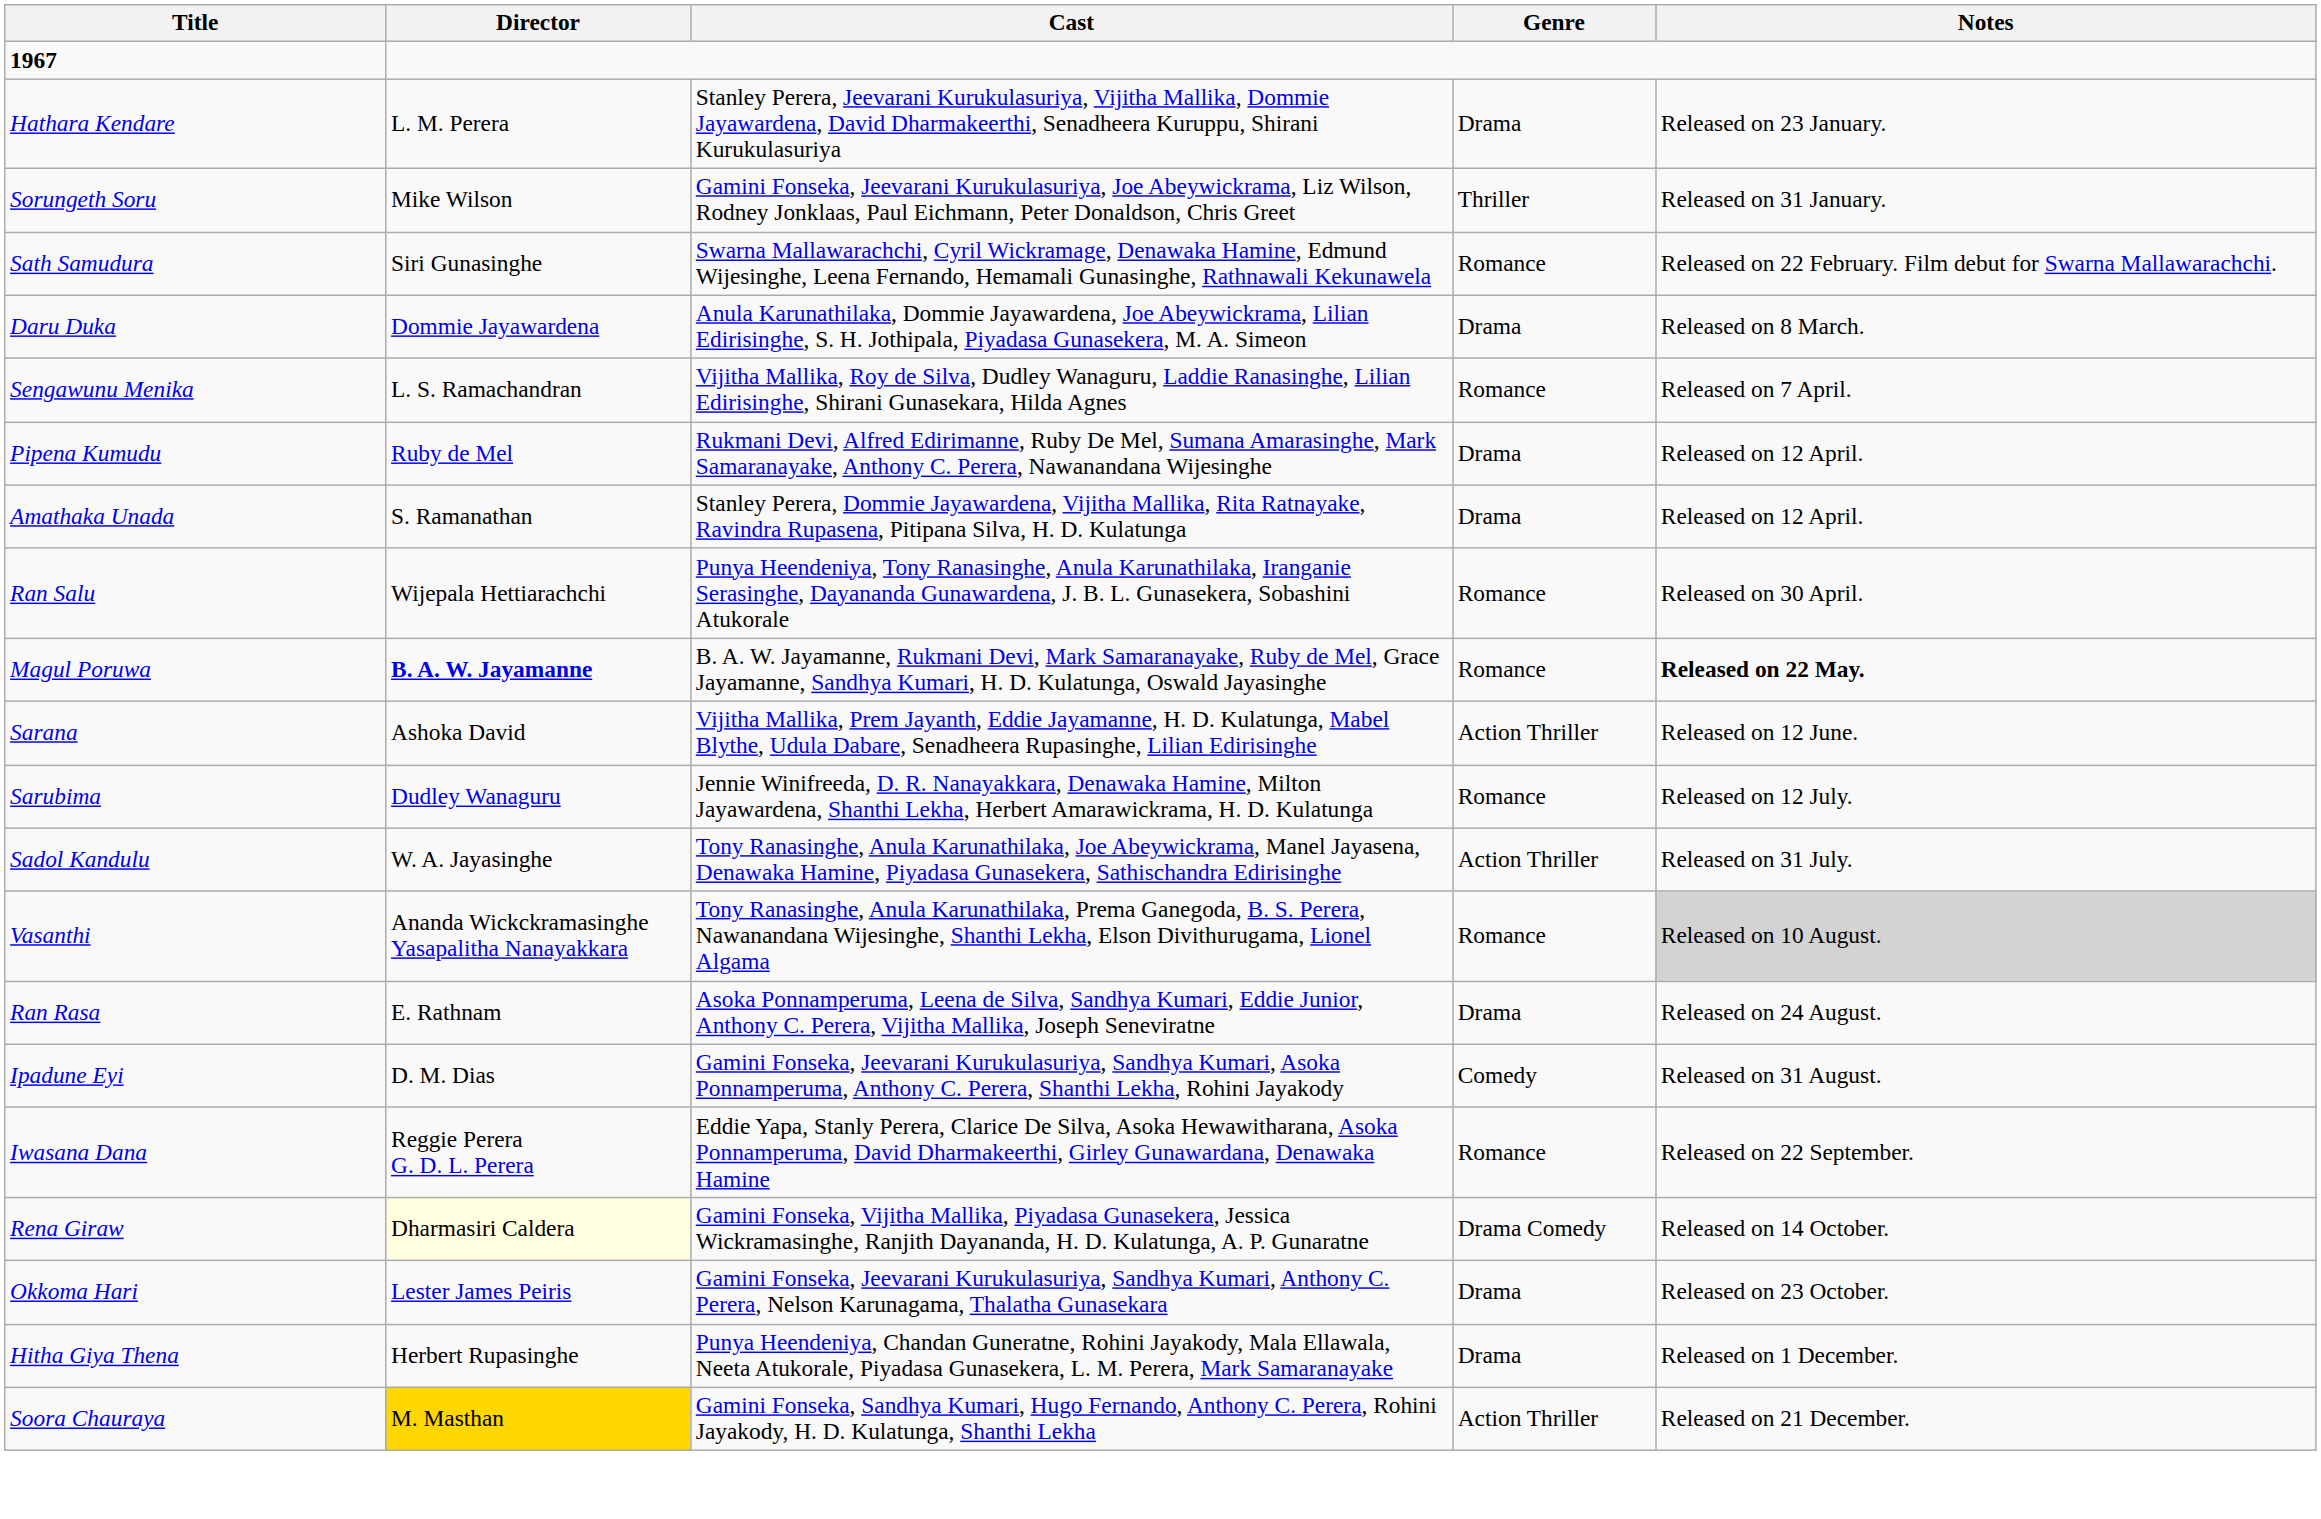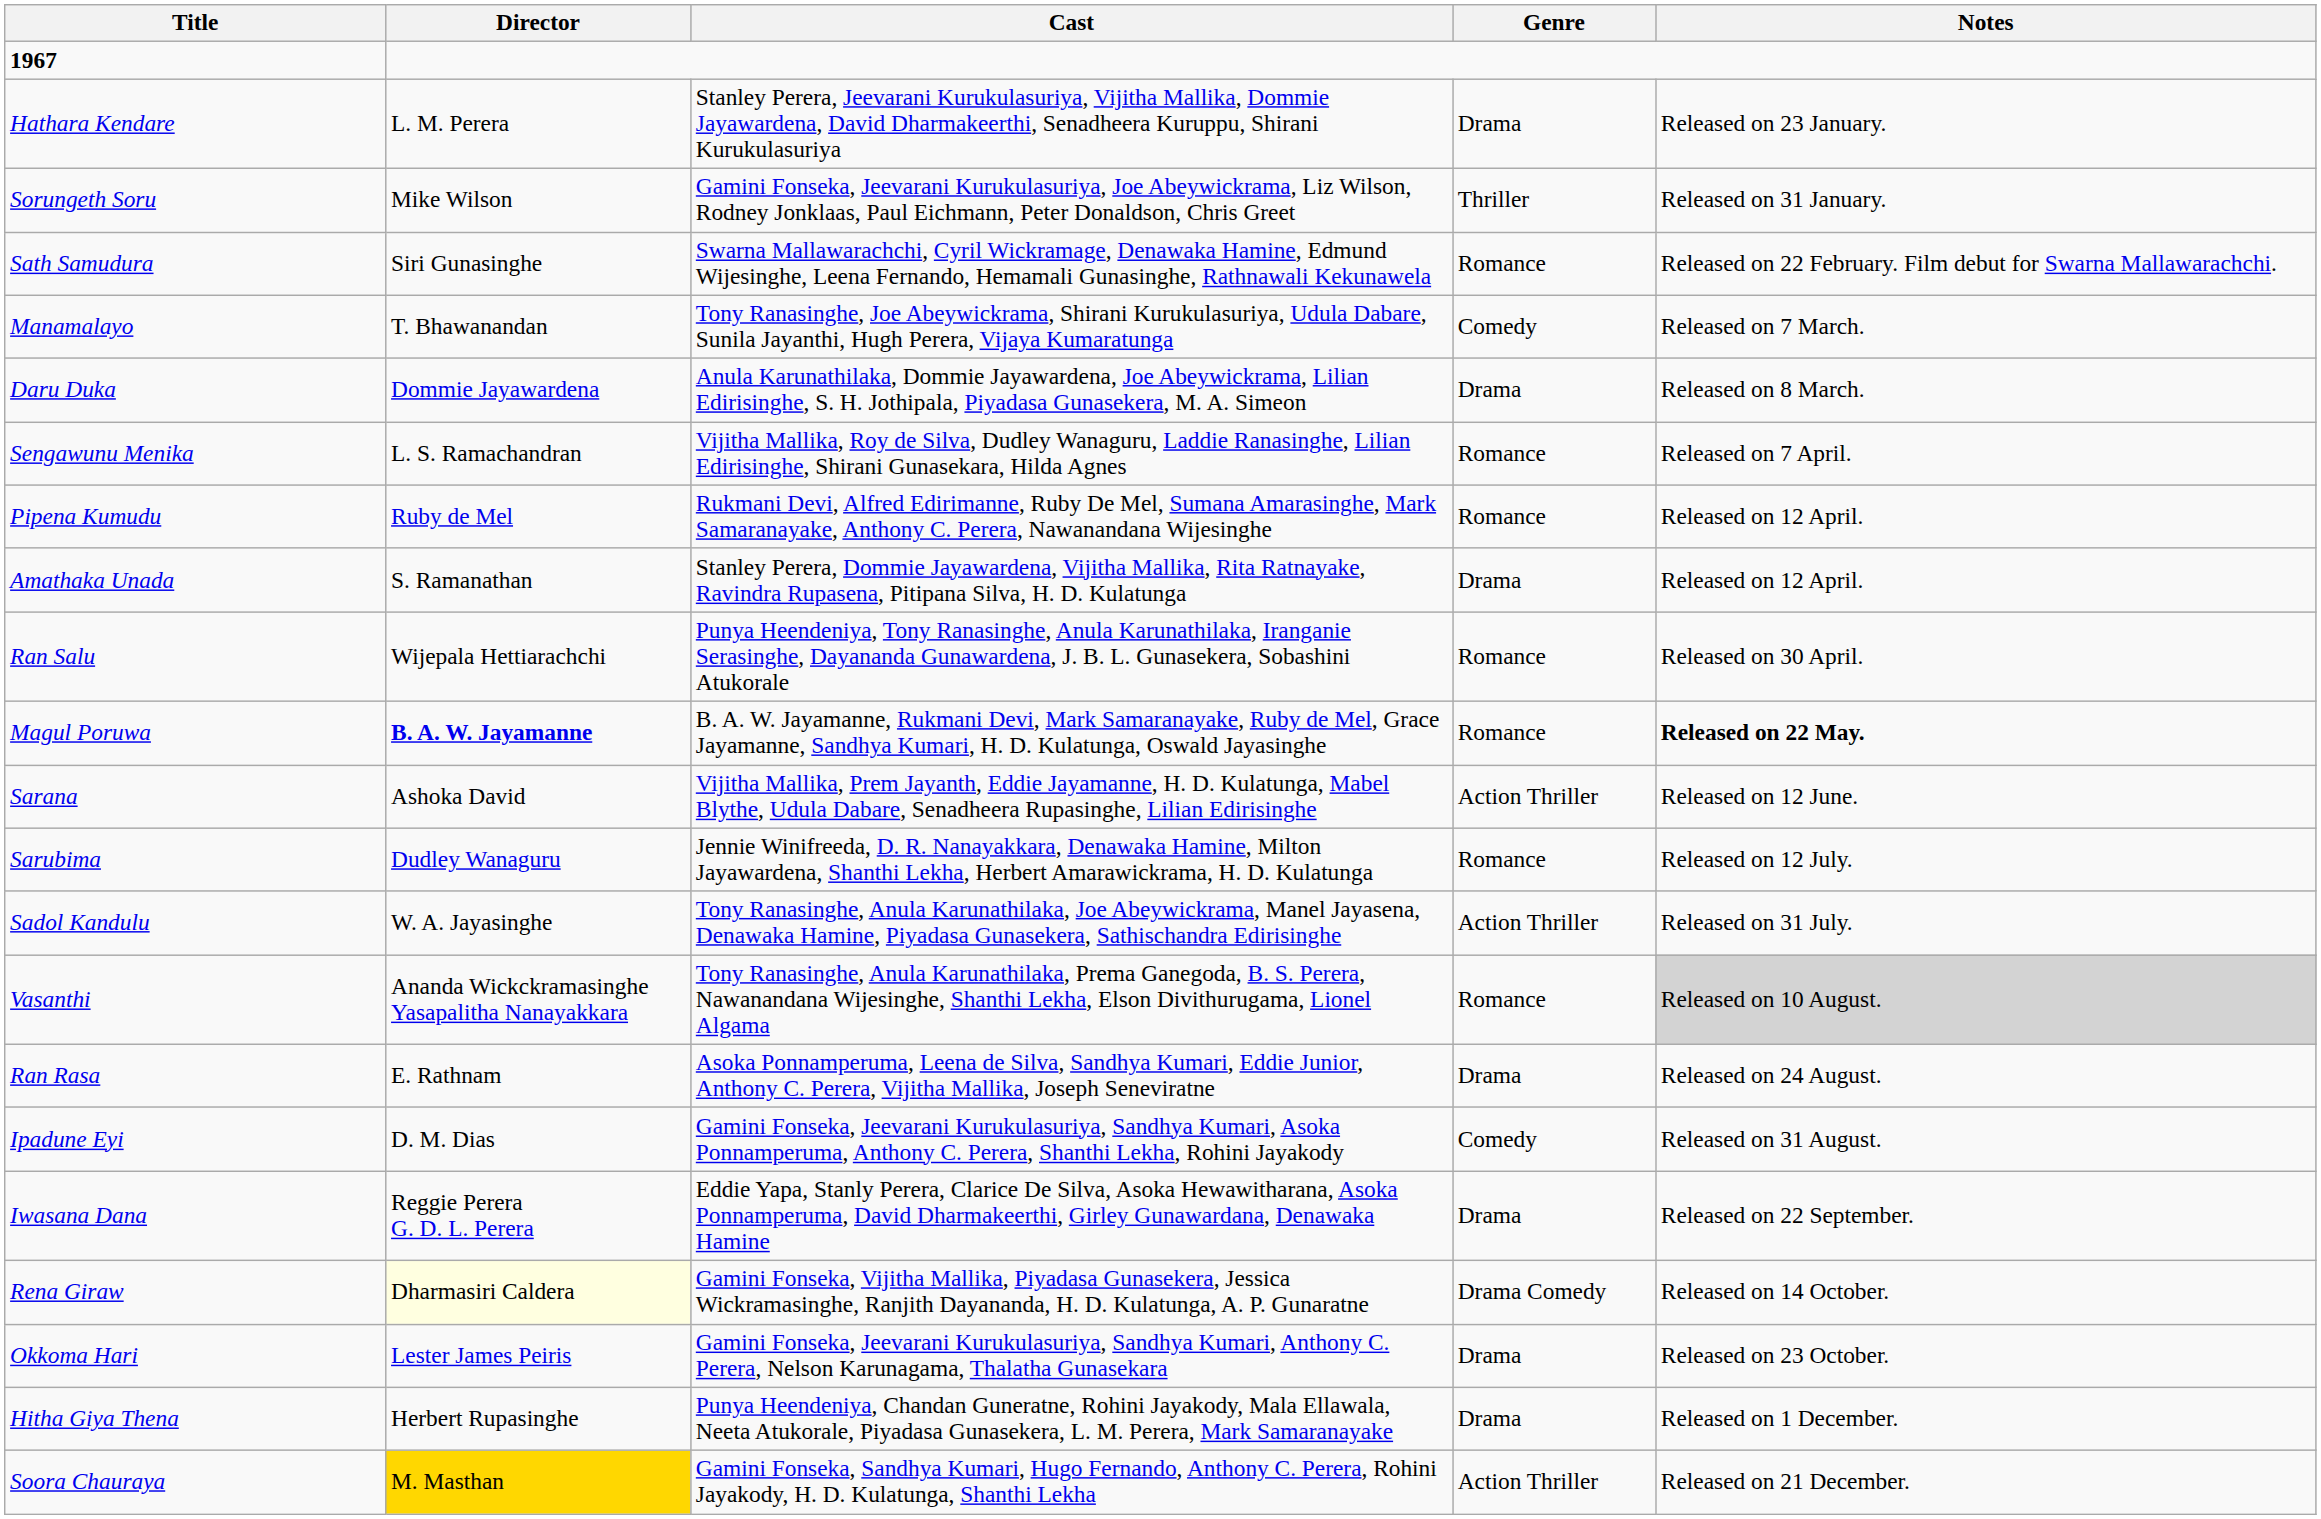+ row: Manamalayo | T. Bhawanandan | Tony Ranasinghe, Joe Abeywickrama, Shirani Kurukulasuriya, Udula Dabare, Sunila Jayanthi, Hugh Perera, Vijaya Kumaratunga | Comedy | Released on 7 March.
Pipena Kumudu | Genre: Drama -> Romance
Iwasana Dana | Genre: Romance -> Drama
